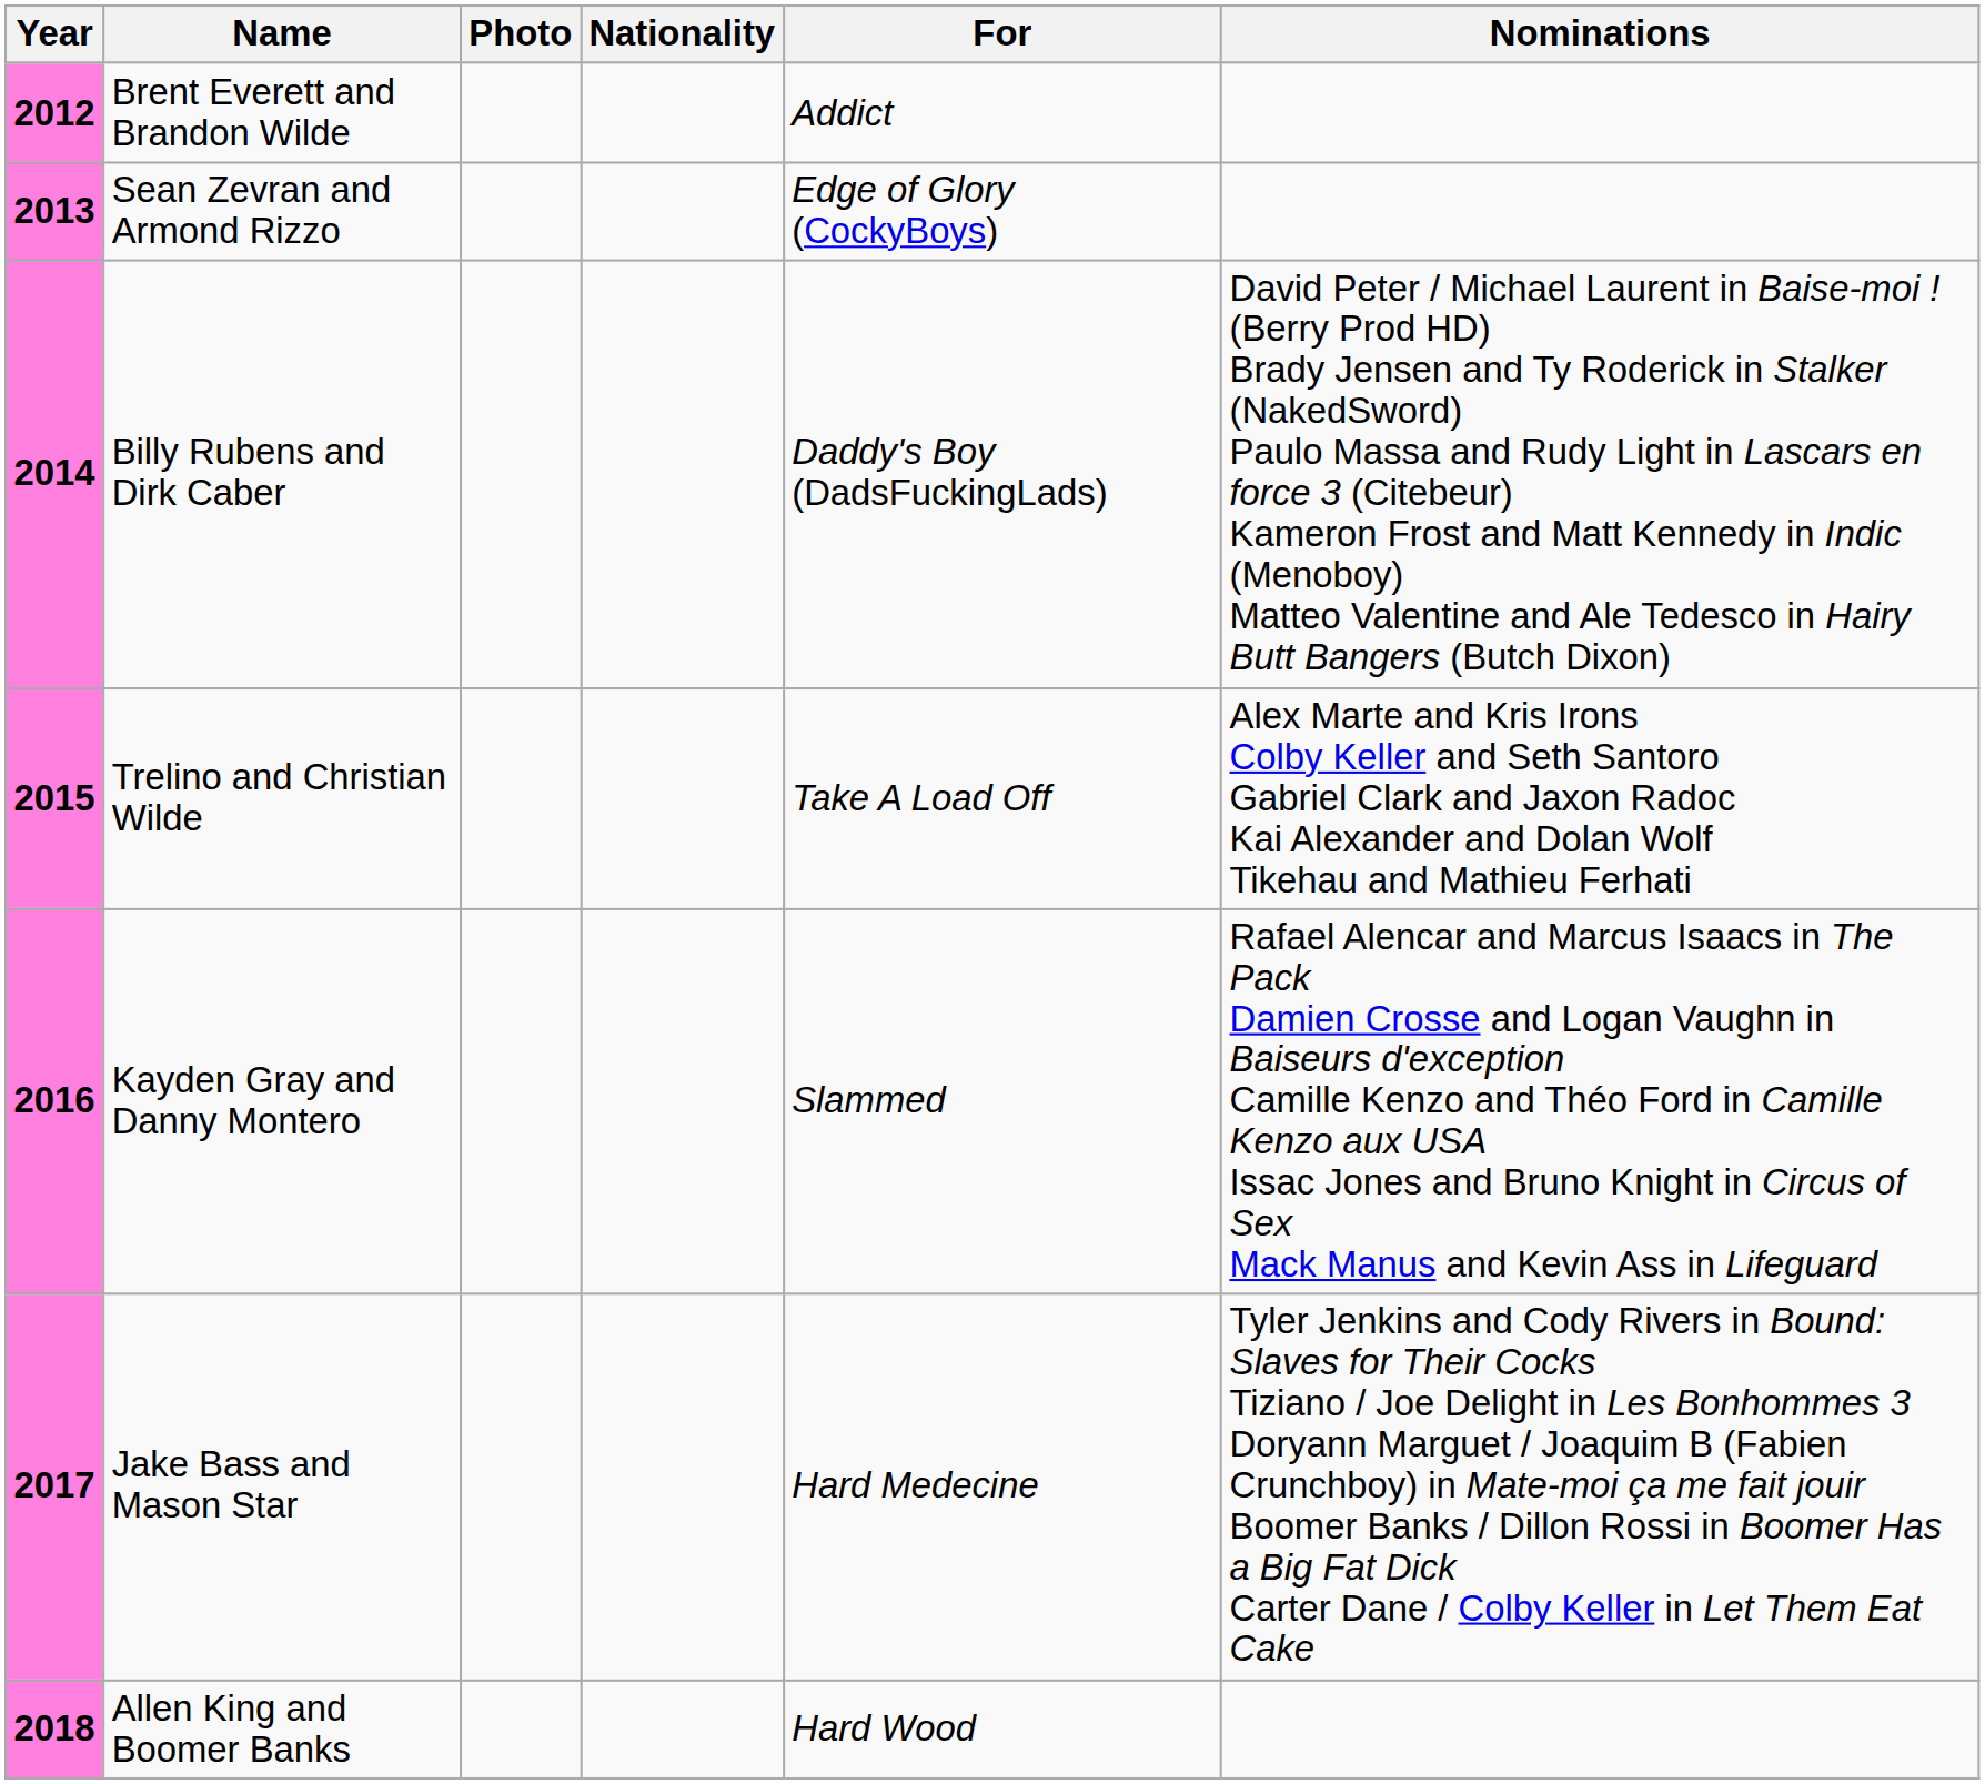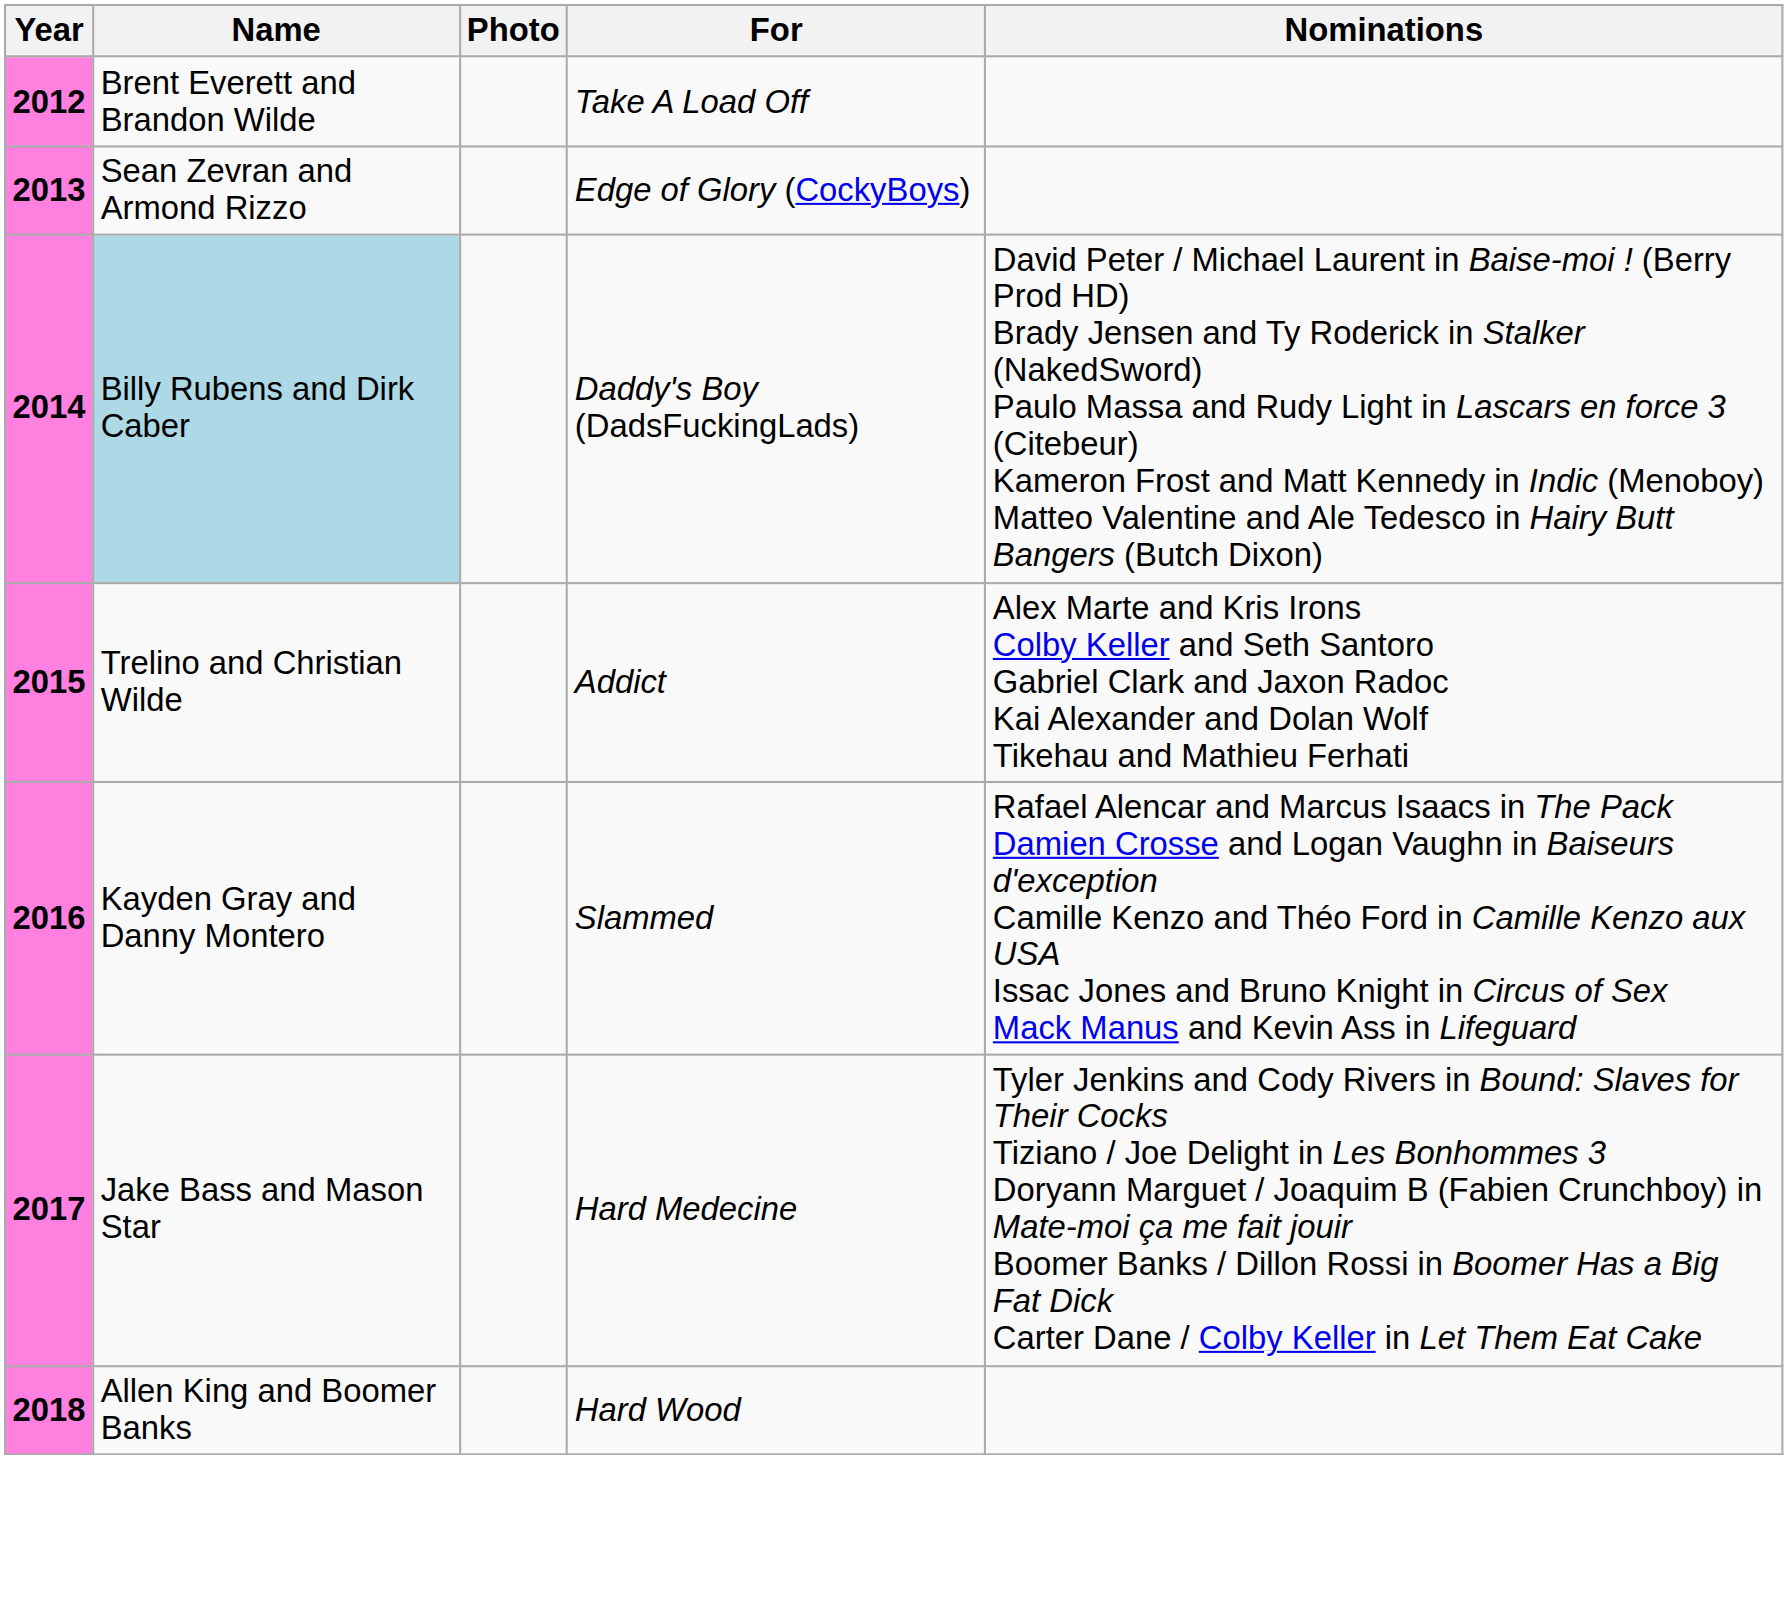- column: Nationality
2012 | For: Addict -> Take A Load Off
2014 | Name: no background -> lightblue background
2015 | For: Take A Load Off -> Addict
